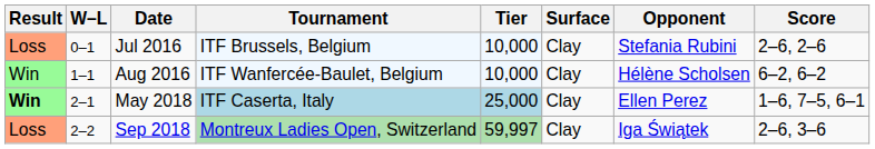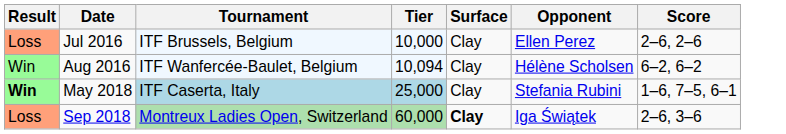- column: W–L | 0–1 | 1–1 | 2–1 | 2–2
Jul 2016 | Opponent: Stefania Rubini -> Ellen Perez
Aug 2016 | Tier: 10,000 -> 10,094
May 2018 | Opponent: Ellen Perez -> Stefania Rubini
Sep 2018 | Tier: 59,997 -> 60,000
Sep 2018 | Surface: normal -> bold
